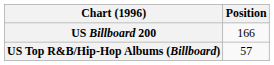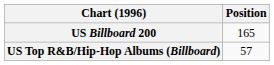US Billboard 200 | Position: 166 -> 165
